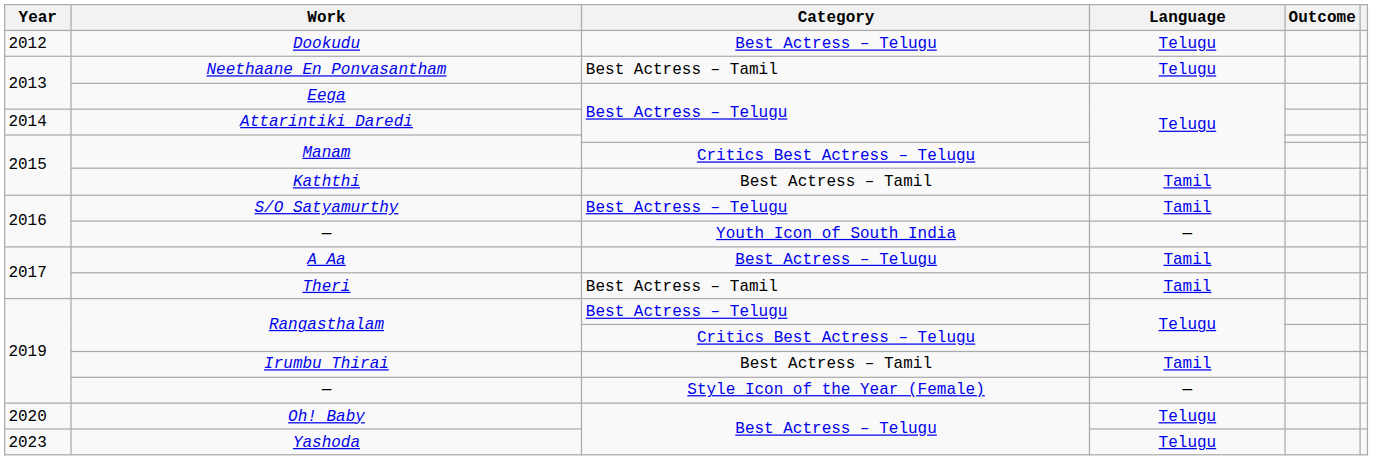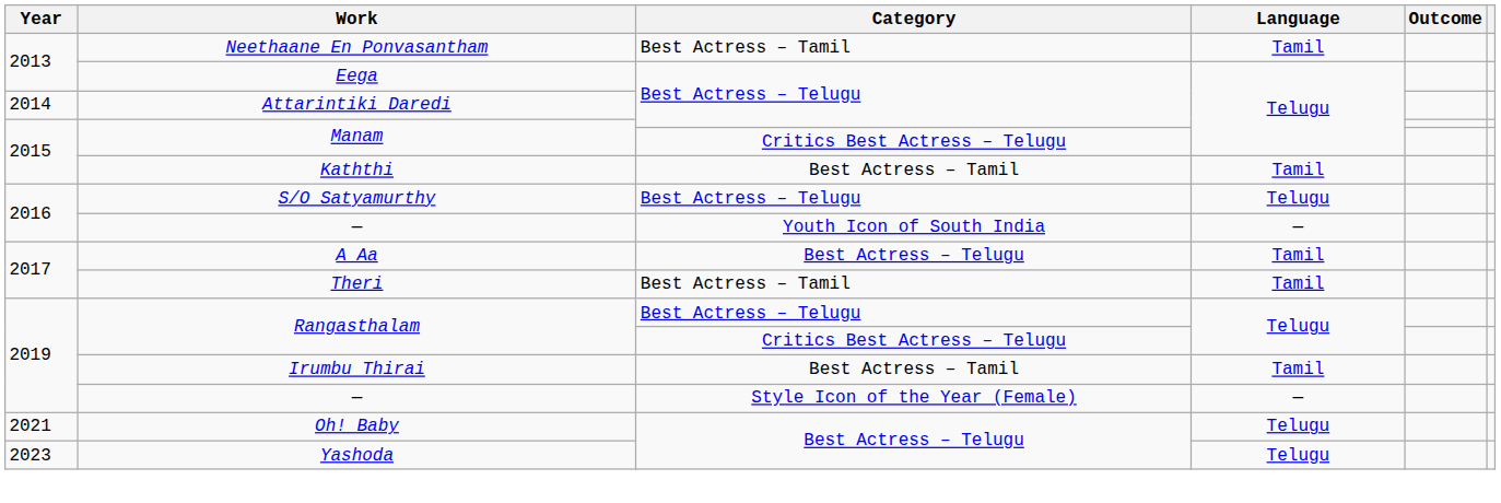- row: 2012 | Dookudu | Best Actress – Telugu | Telugu
Neethaane En Ponvasantham | Language: Telugu -> Tamil
S/O Satyamurthy | Language: Tamil -> Telugu
Oh! Baby | Year: 2020 -> 2021
